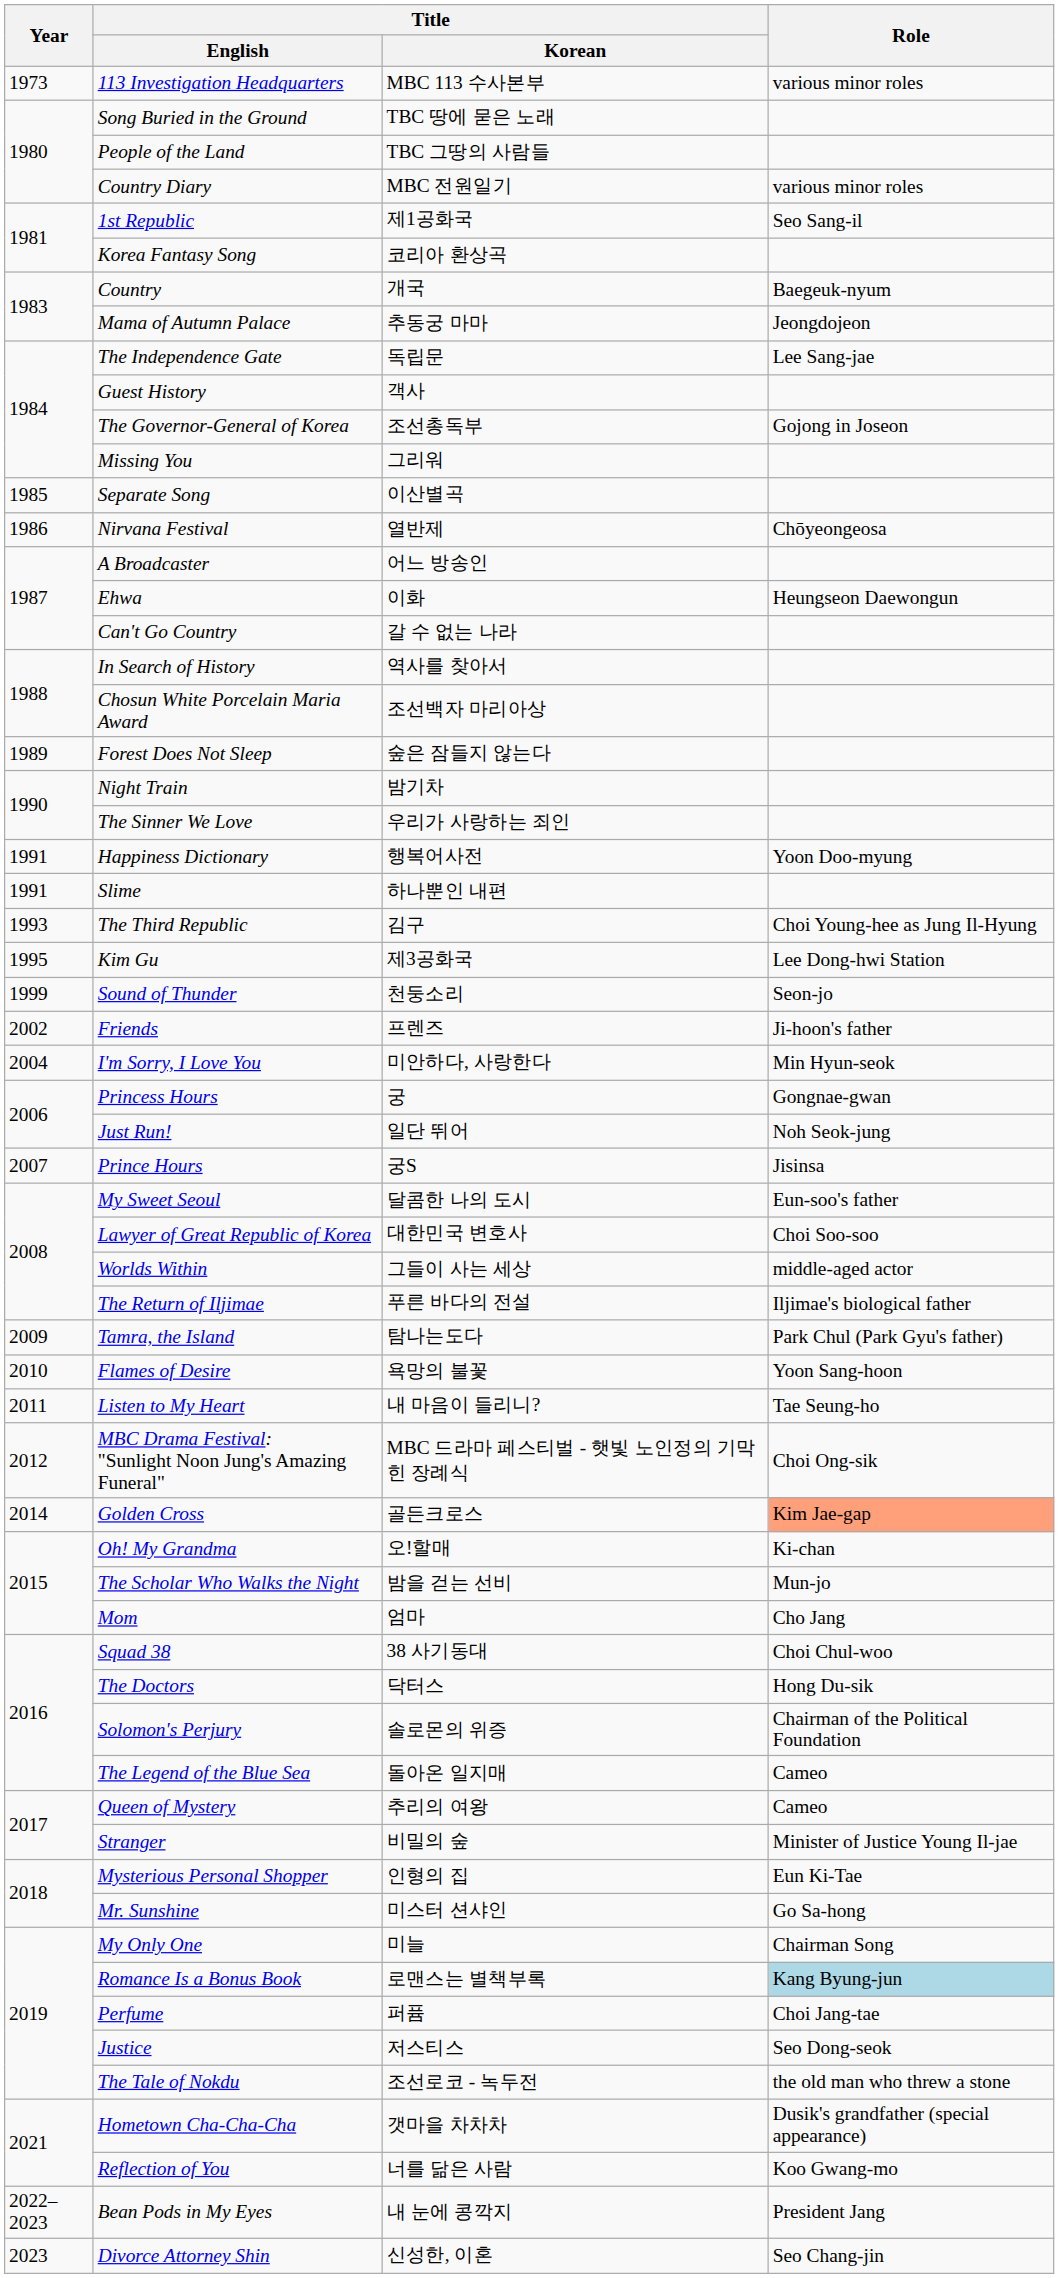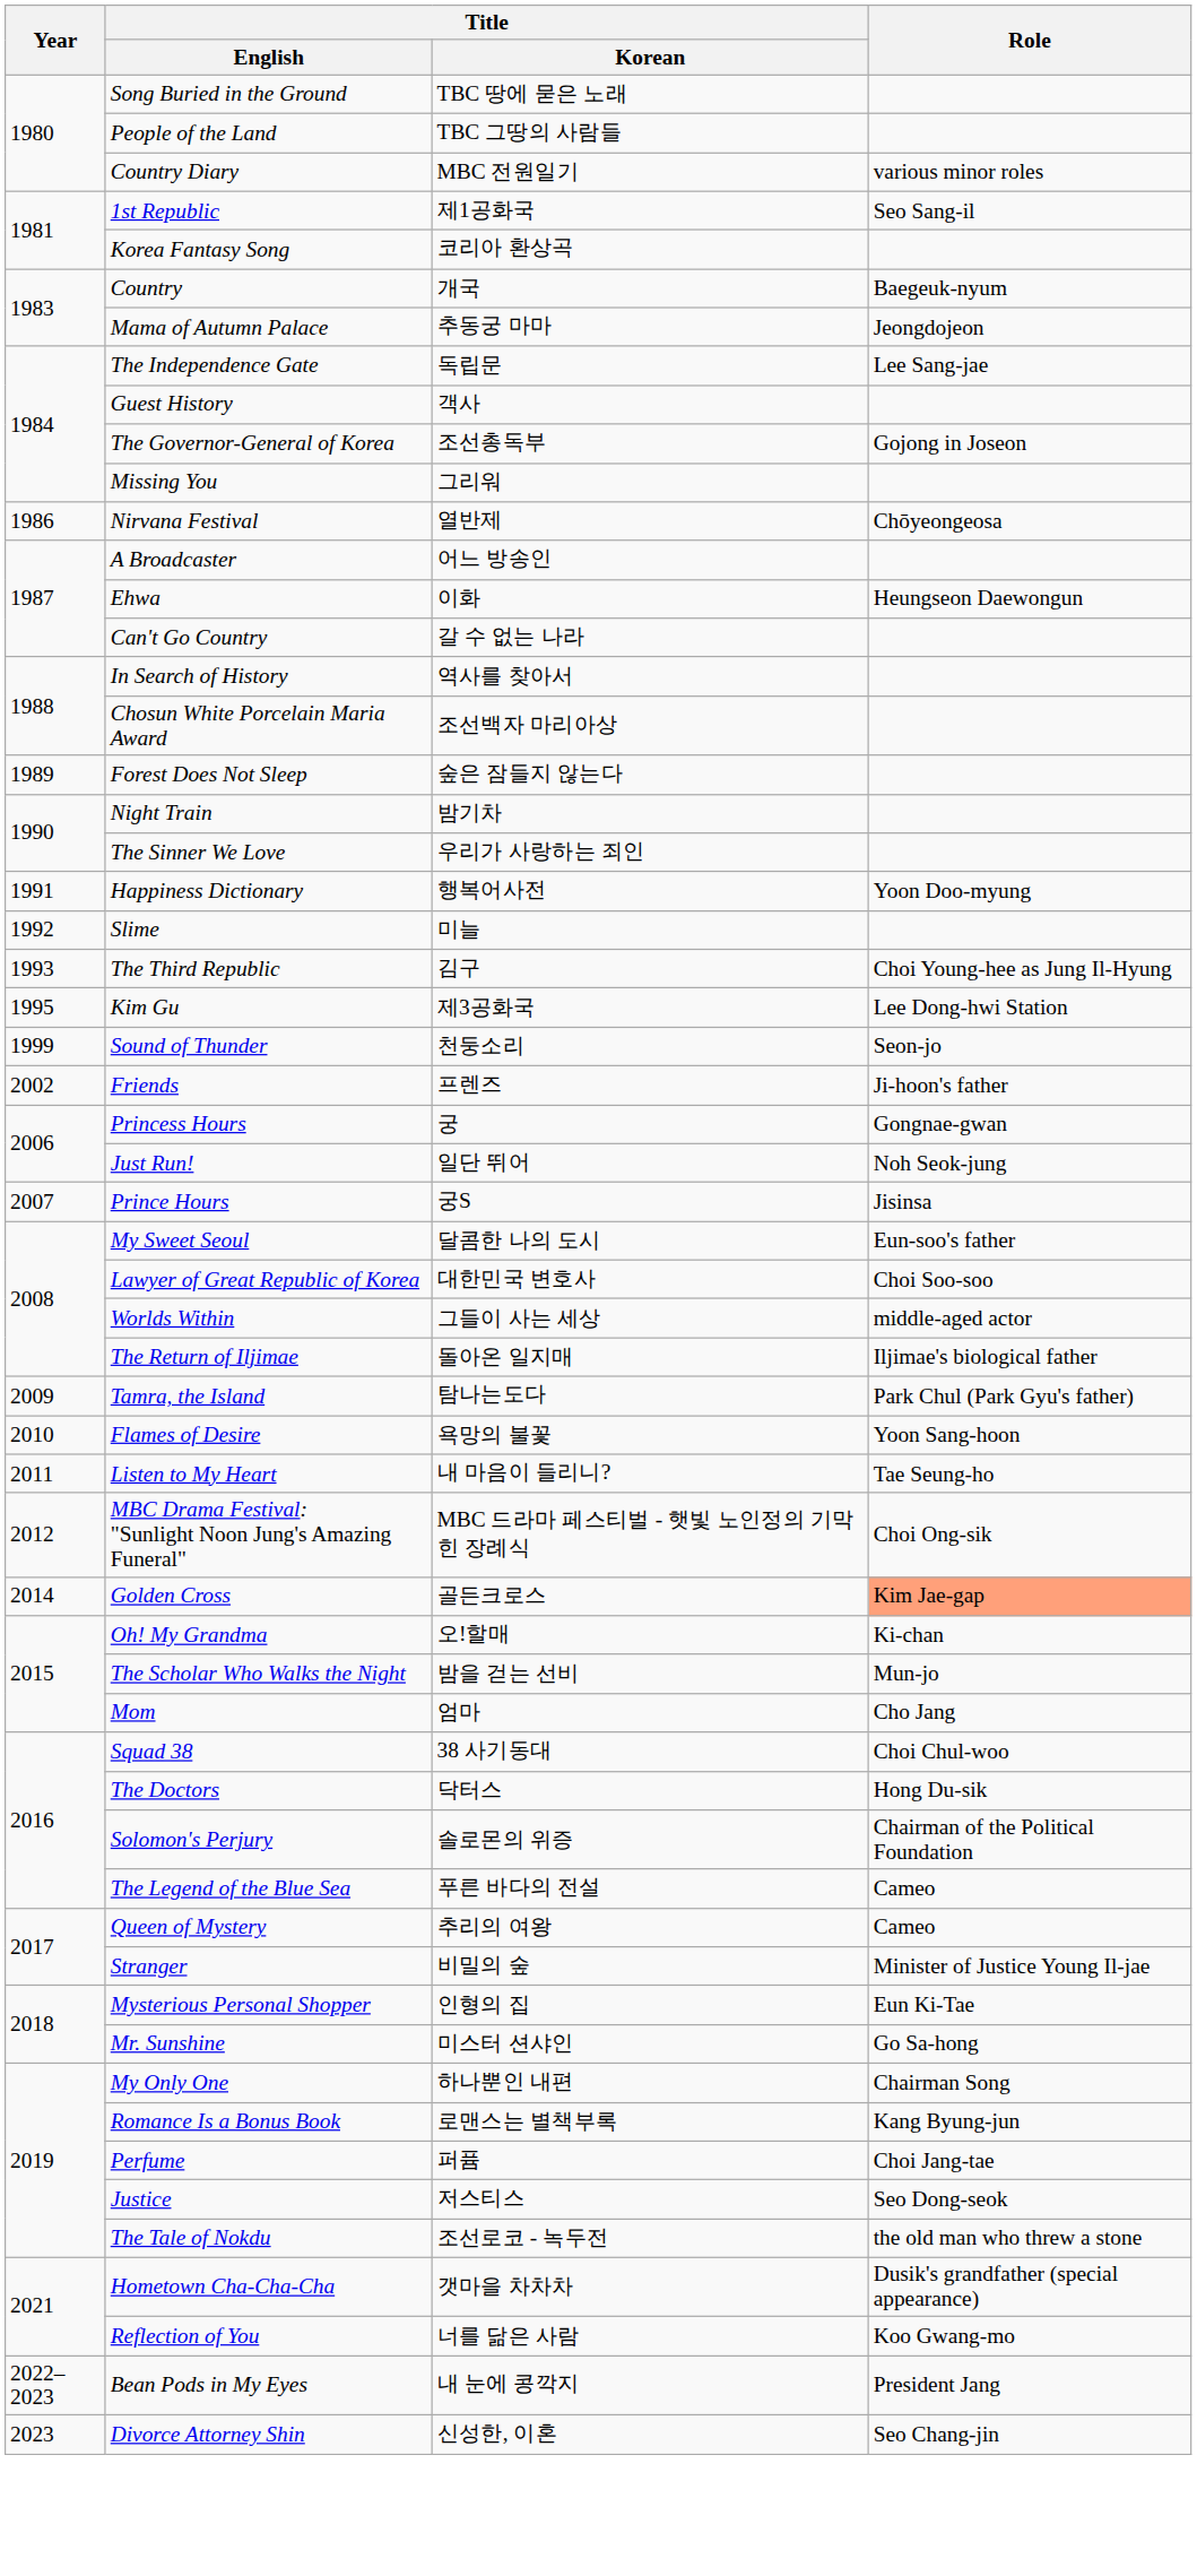- row: 1973 | 113 Investigation Headquarters | MBC 113 수사본부 | various minor roles
- row: 1985 | Separate Song | 이산별곡
Slime | Year: 1991 -> 1992
Slime | Title / Korean: 하나뿐인 내편 -> 미늘
- row: 2004 | I'm Sorry, I Love You | 미안하다, 사랑한다 | Min Hyun-seok
The Return of Iljimae | Title / Korean: 푸른 바다의 전설 -> 돌아온 일지매
The Legend of the Blue Sea | Title / Korean: 돌아온 일지매 -> 푸른 바다의 전설
My Only One | Title / Korean: 미늘 -> 하나뿐인 내편
Romance Is a Bonus Book | Role: lightblue background -> no background
